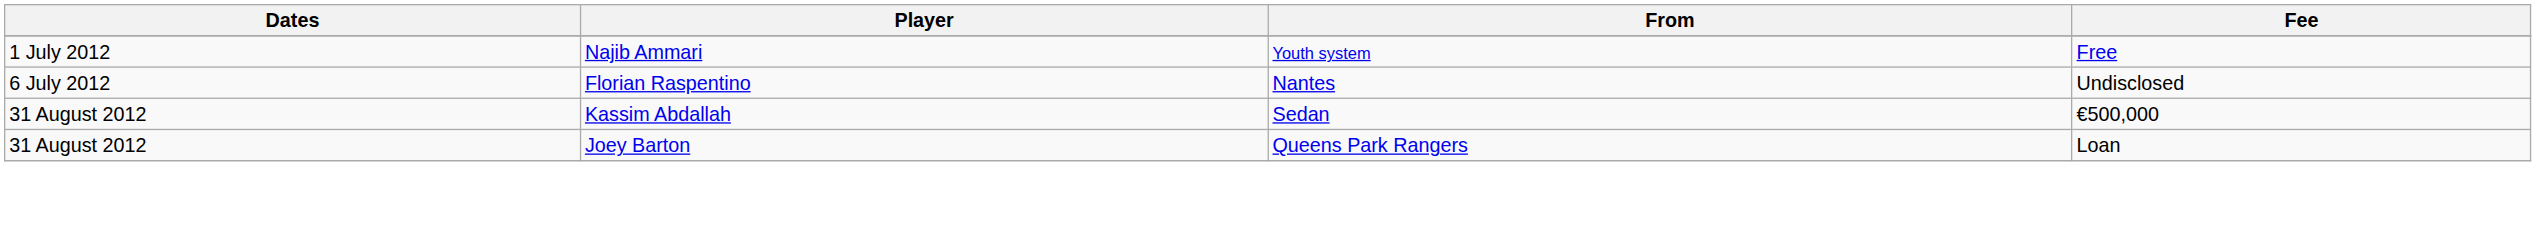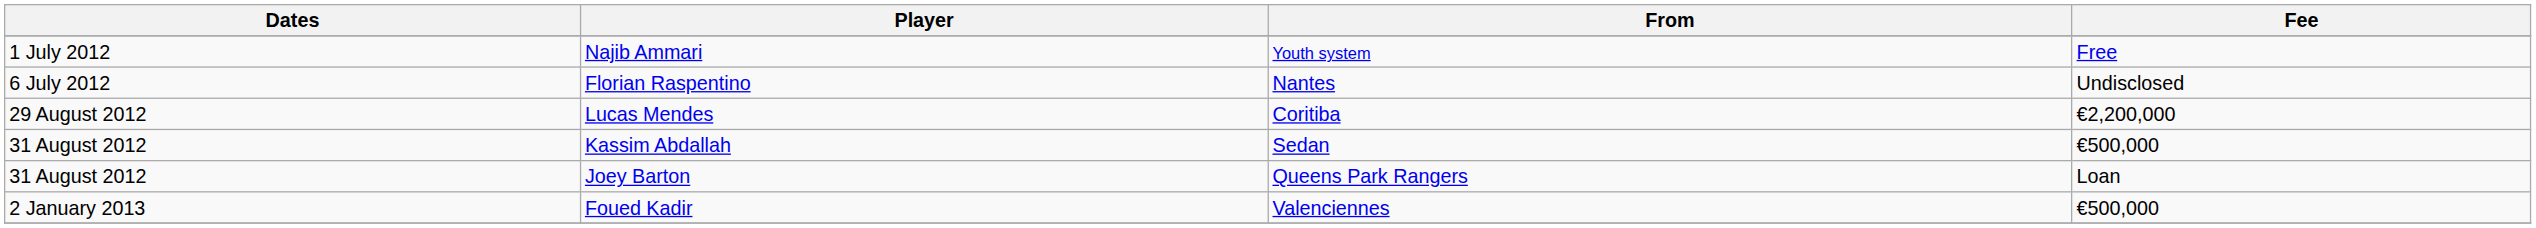+ row: 29 August 2012 | Lucas Mendes | Coritiba | €2,200,000
+ row: 2 January 2013 | Foued Kadir | Valenciennes | €500,000
